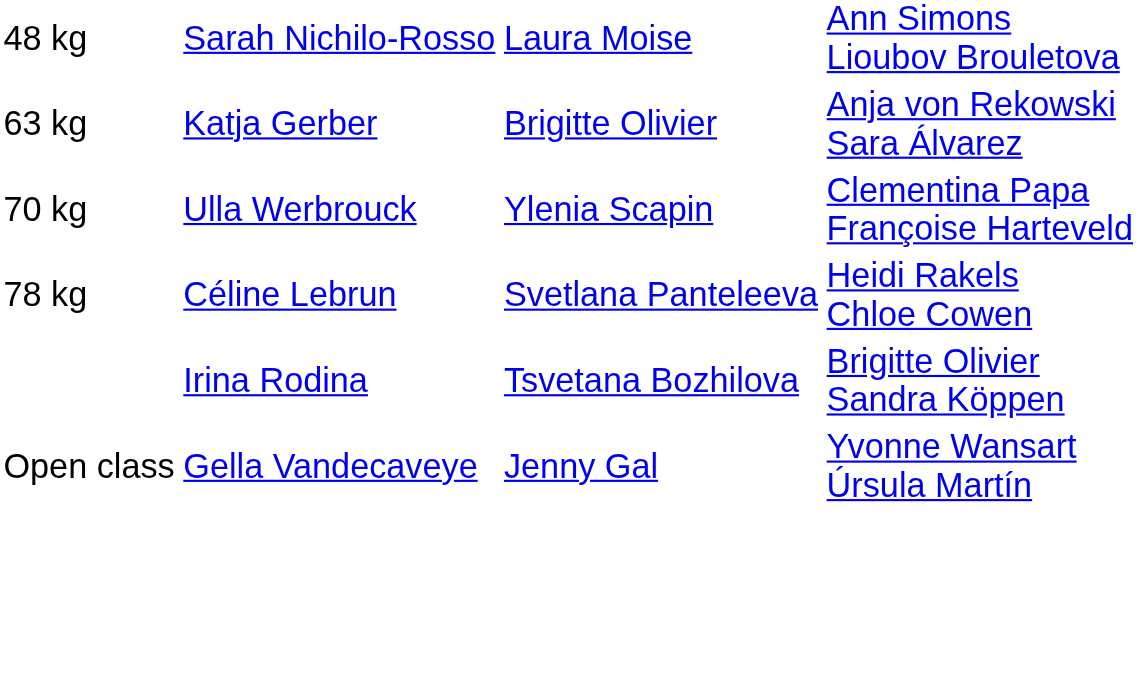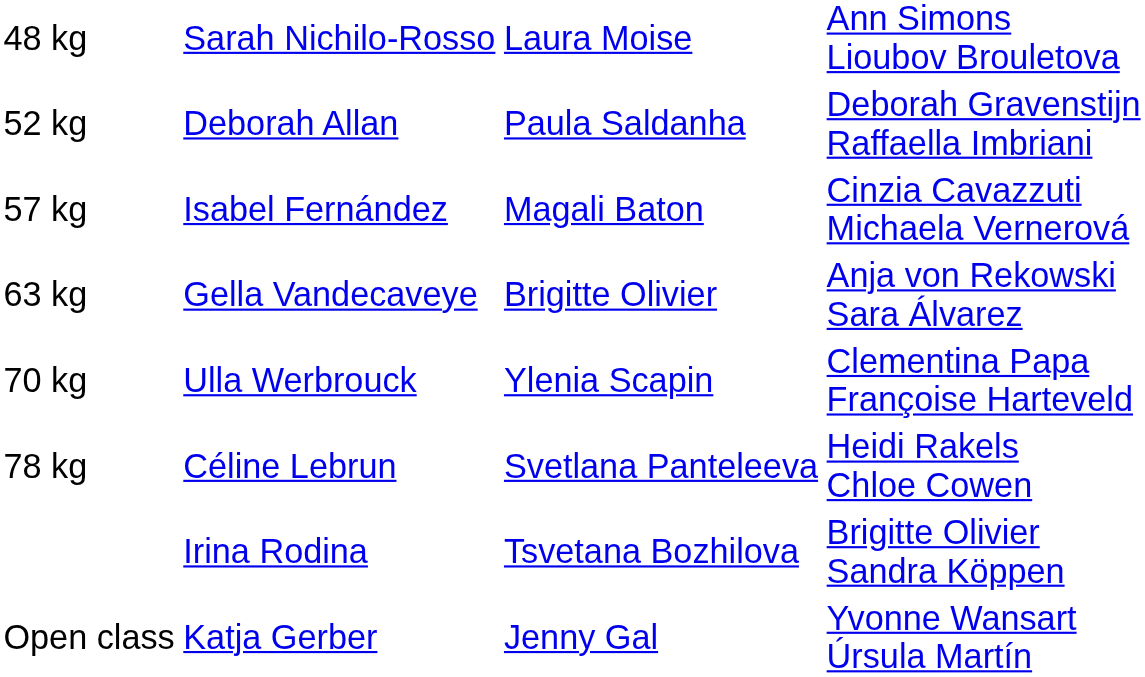+ row: 52 kg | Deborah Allan | Paula Saldanha | Deborah Gravenstijn Raffaella Imbriani
+ row: 57 kg | Isabel Fernández | Magali Baton | Cinzia Cavazzuti Michaela Vernerová
63 kg | column 2: Katja Gerber -> Gella Vandecaveye
Open class | column 2: Gella Vandecaveye -> Katja Gerber
